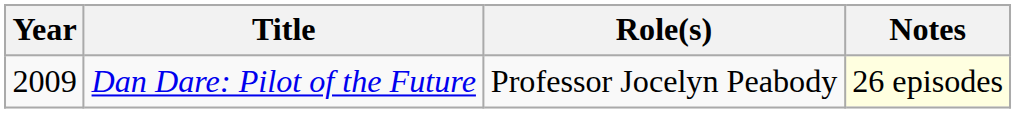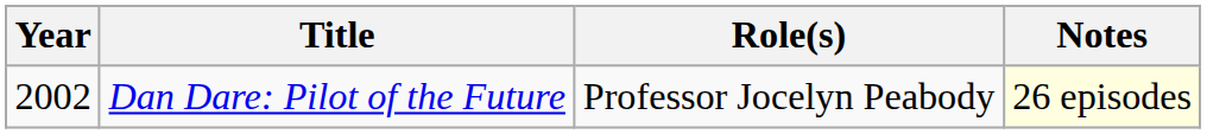Dan Dare: Pilot of the Future | Year: 2009 -> 2002
